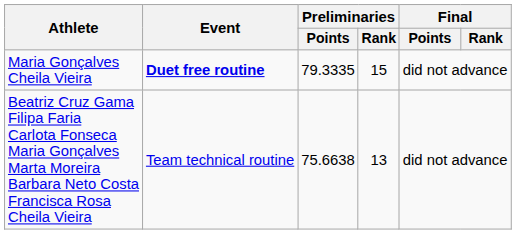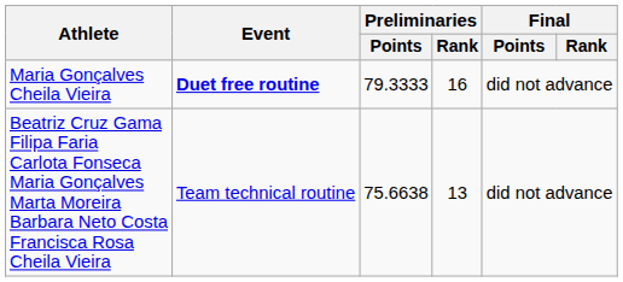Maria Gonçalves Cheila Vieira | Preliminaries / Points: 79.3335 -> 79.3333
Maria Gonçalves Cheila Vieira | Preliminaries / Rank: 15 -> 16
